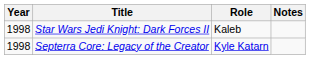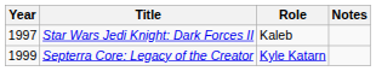Star Wars Jedi Knight: Dark Forces II | Year: 1998 -> 1997
Septerra Core: Legacy of the Creator | Year: 1998 -> 1999
